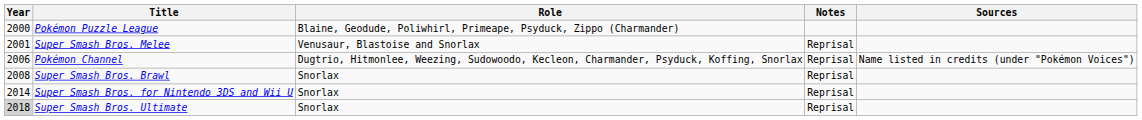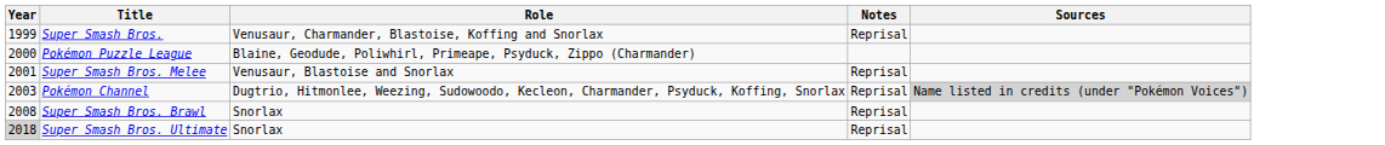+ row: 1999 | Super Smash Bros. | Venusaur, Charmander, Blastoise, Koffing and Snorlax | Reprisal
Pokémon Channel | Year: 2006 -> 2003
Pokémon Channel | Sources: no background -> lightgrey background
- row: 2014 | Super Smash Bros. for Nintendo 3DS and Wii U | Snorlax | Reprisal
